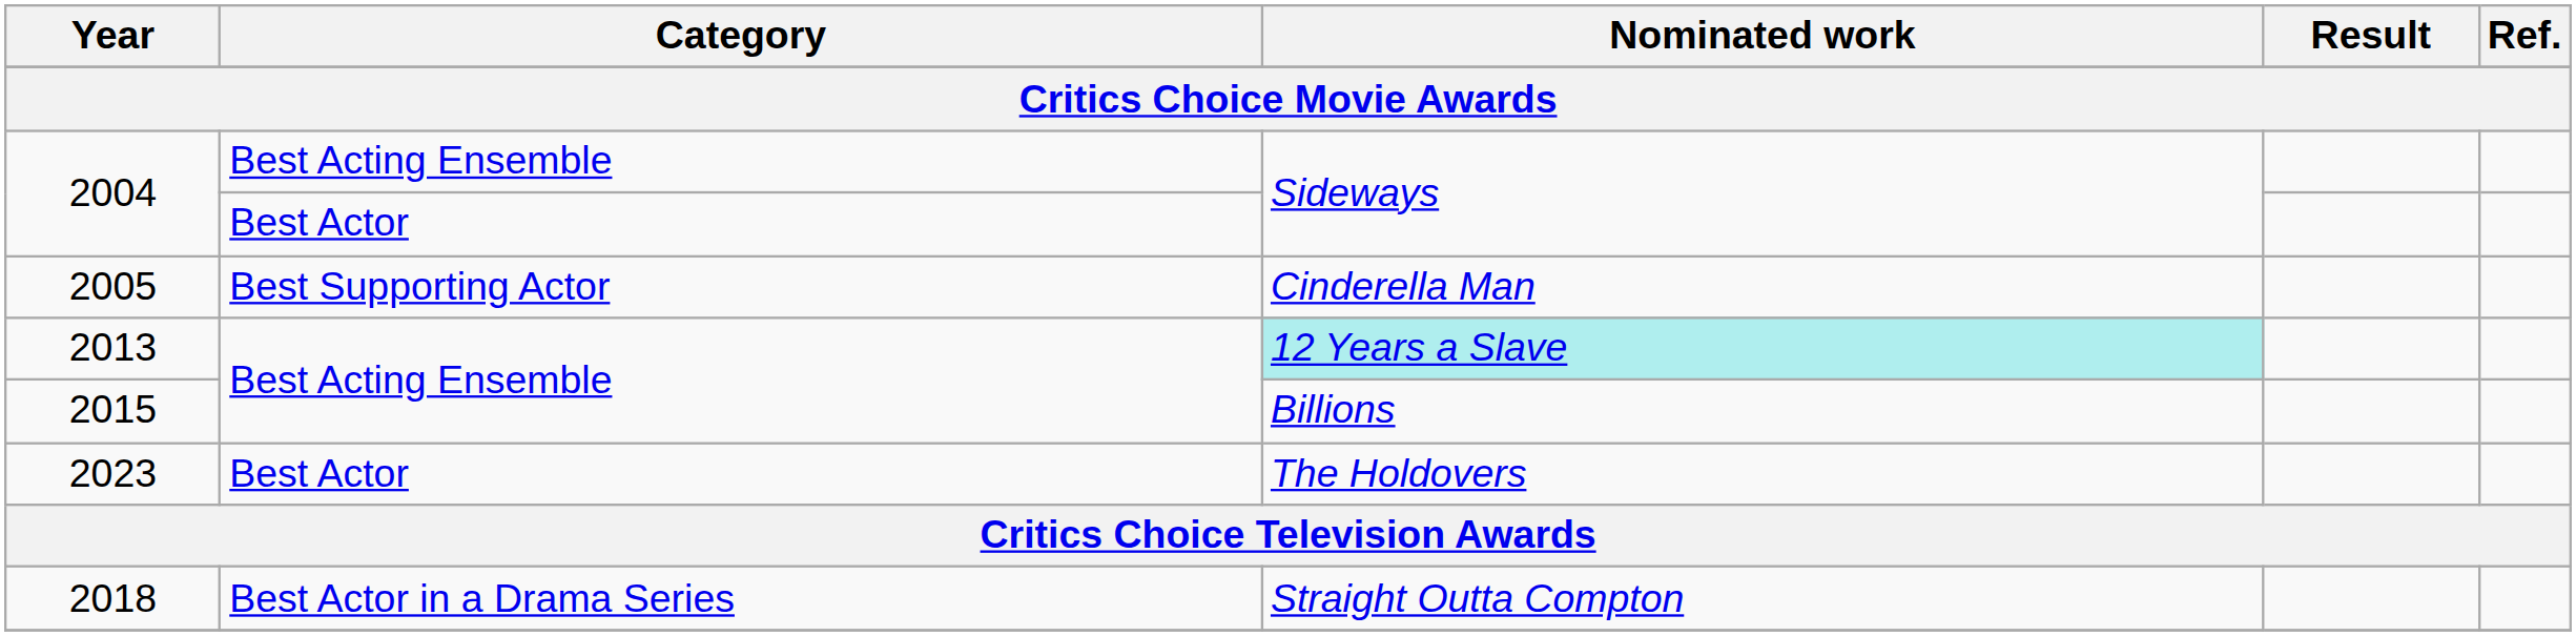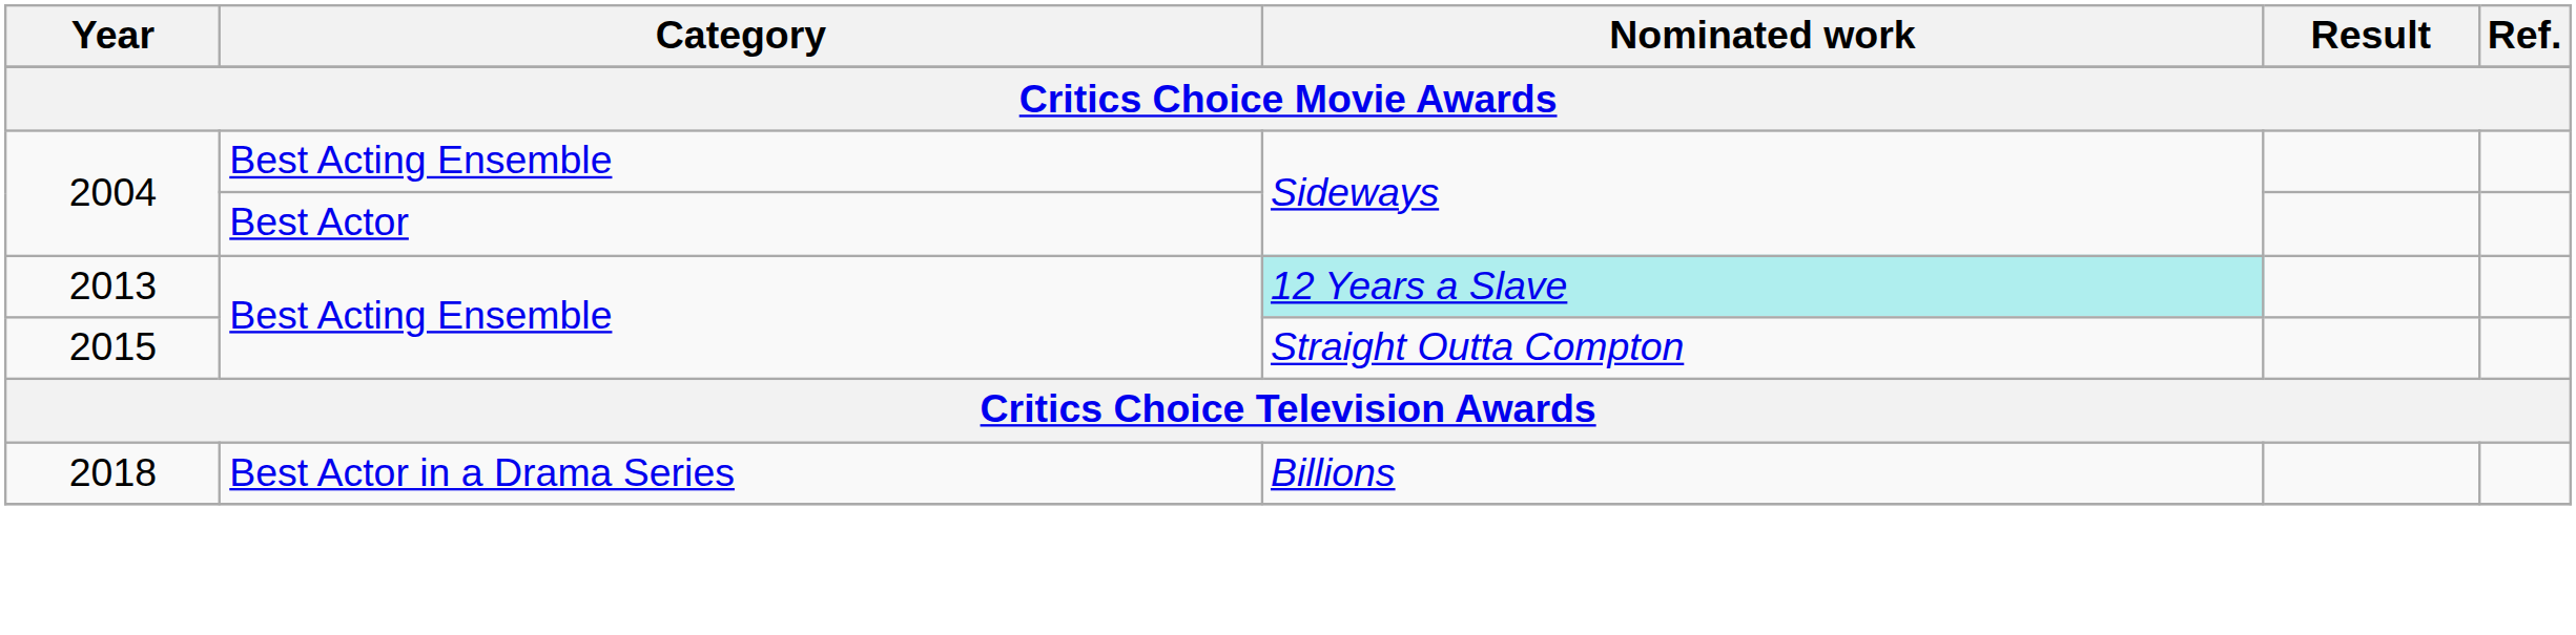- row: 2005 | Best Supporting Actor | Cinderella Man
2015 | Nominated work: Billions -> Straight Outta Compton
- row: 2023 | Best Actor | The Holdovers
2018 | Nominated work: Straight Outta Compton -> Billions
